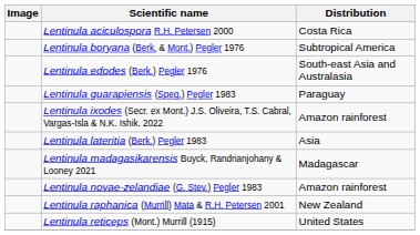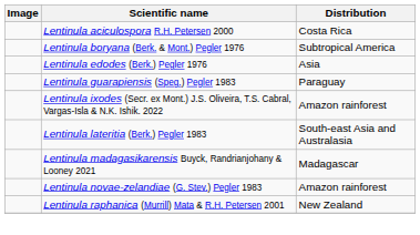Lentinula edodes (Berk.) Pegler 1976 | Distribution: South-east Asia and Australasia -> Asia
Lentinula lateritia (Berk.) Pegler 1983 | Distribution: Asia -> South-east Asia and Australasia
- row: Lentinula reticeps (Mont.) Murrill (1915) | United States
